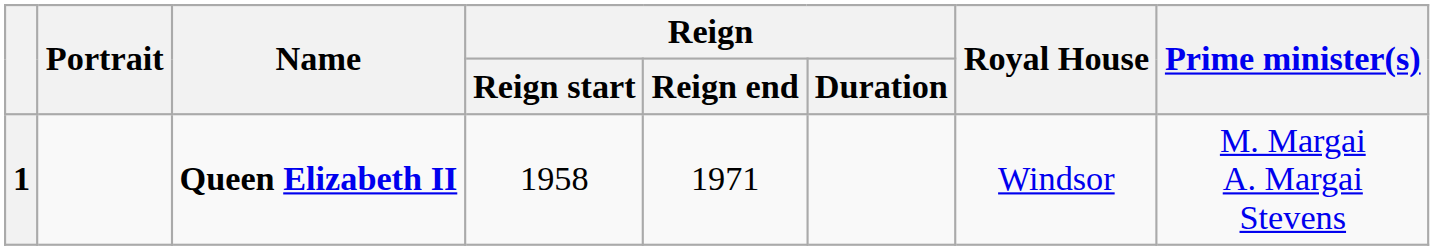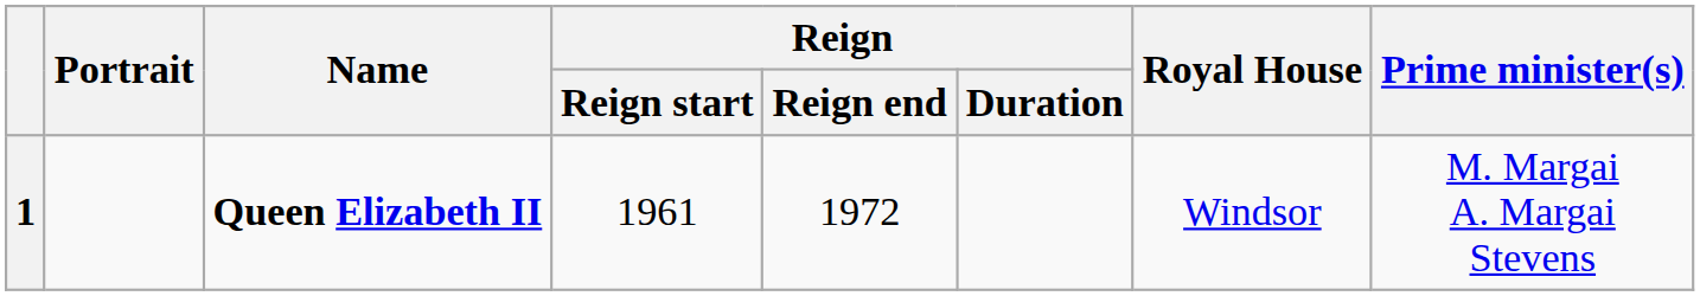1 | Reign / Reign start: 1958 -> 1961
1 | Reign / Reign end: 1971 -> 1972
